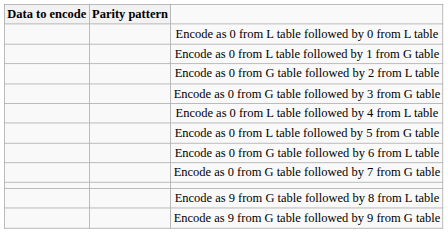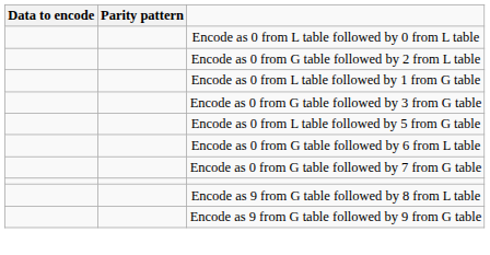rows swapped: Encode as 0 from L table followed by 1 from G table <-> Encode as 0 from G table followed by 2 from L table
- row: Encode as 0 from L table followed by 4 from L table
